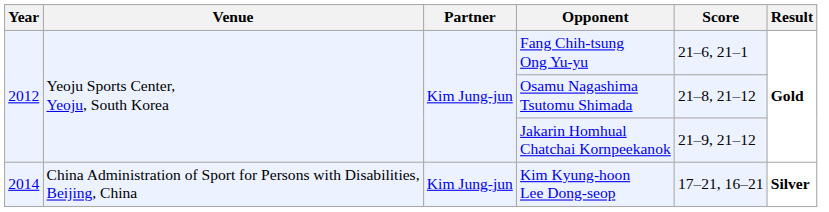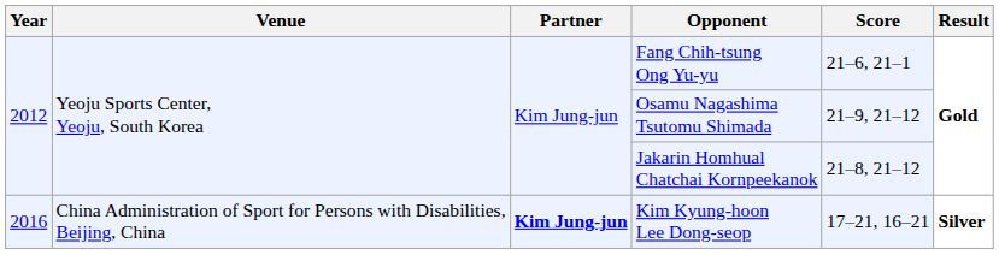Osamu Nagashima Tsutomu Shimada | Score: 21–8, 21–12 -> 21–9, 21–12
Jakarin Homhual Chatchai Kornpeekanok | Score: 21–9, 21–12 -> 21–8, 21–12
Kim Kyung-hoon Lee Dong-seop | Year: 2014 -> 2016
Kim Kyung-hoon Lee Dong-seop | Partner: normal -> bold
